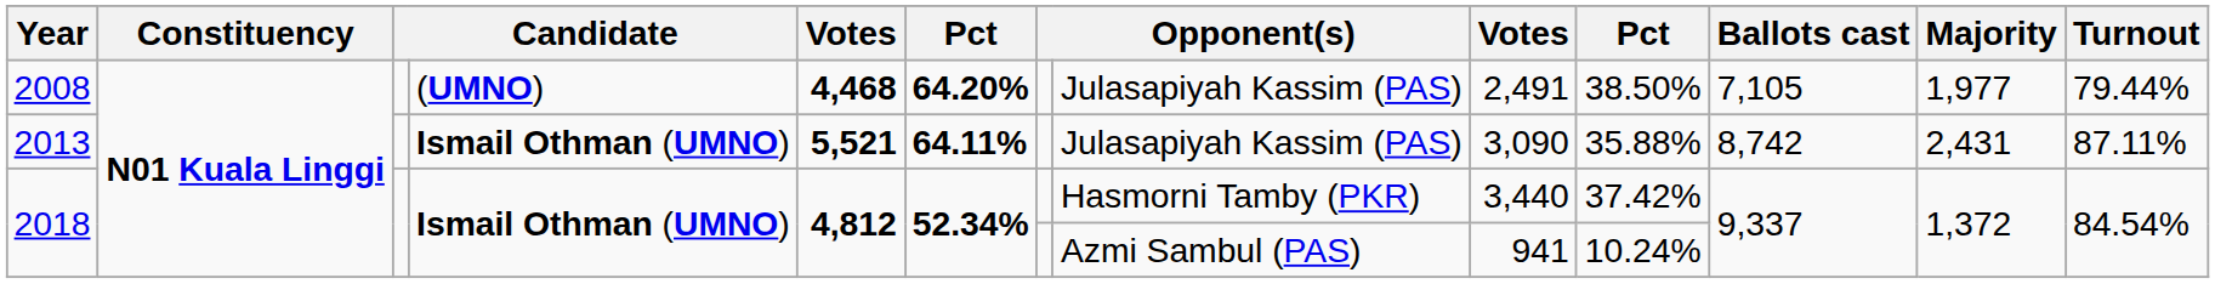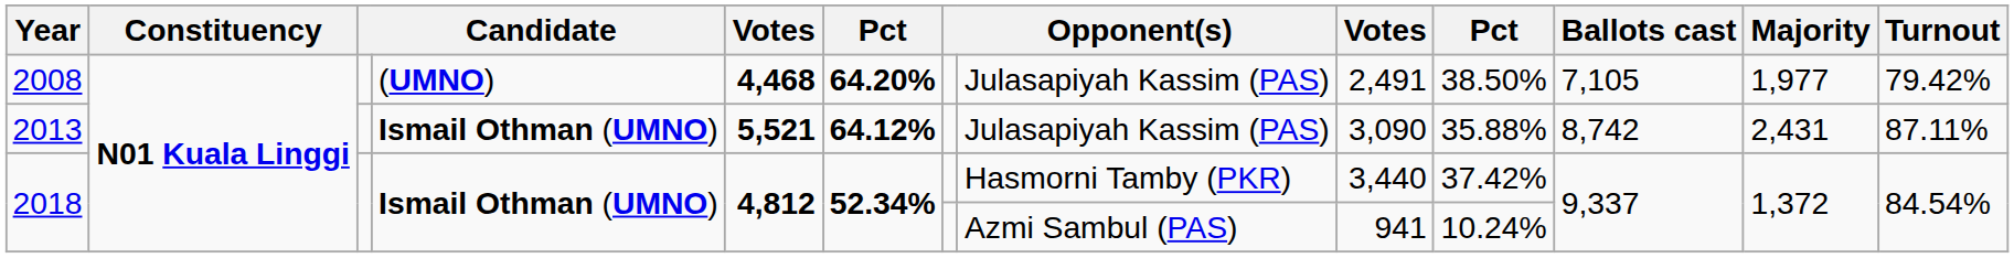2008 | Turnout: 79.44% -> 79.42%
2013 | column 6: 64.11% -> 64.12%
